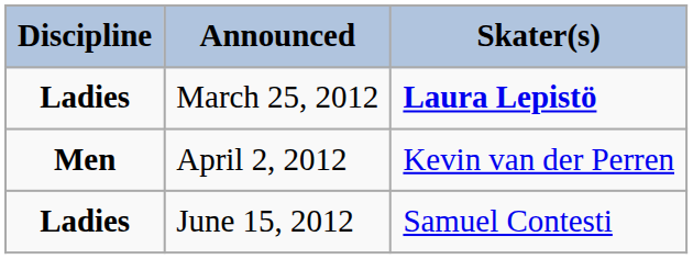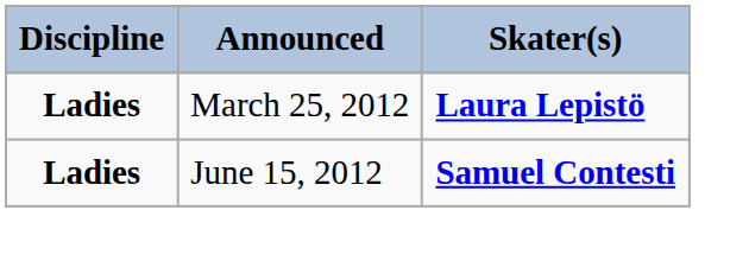- row: Men | April 2, 2012 | Kevin van der Perren
June 15, 2012 | Skater(s): normal -> bold
